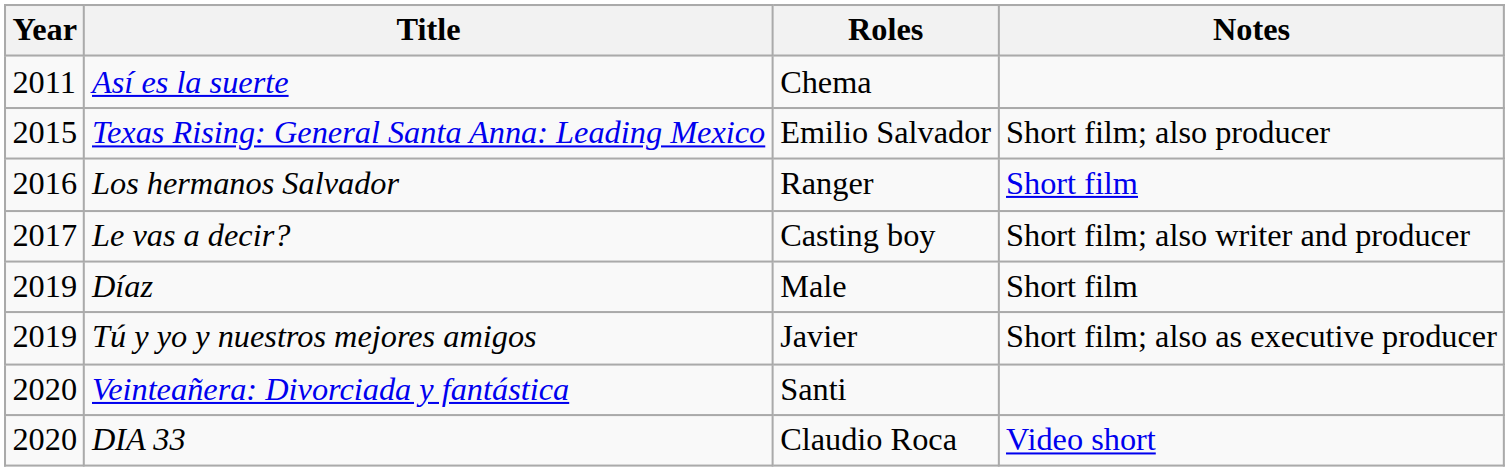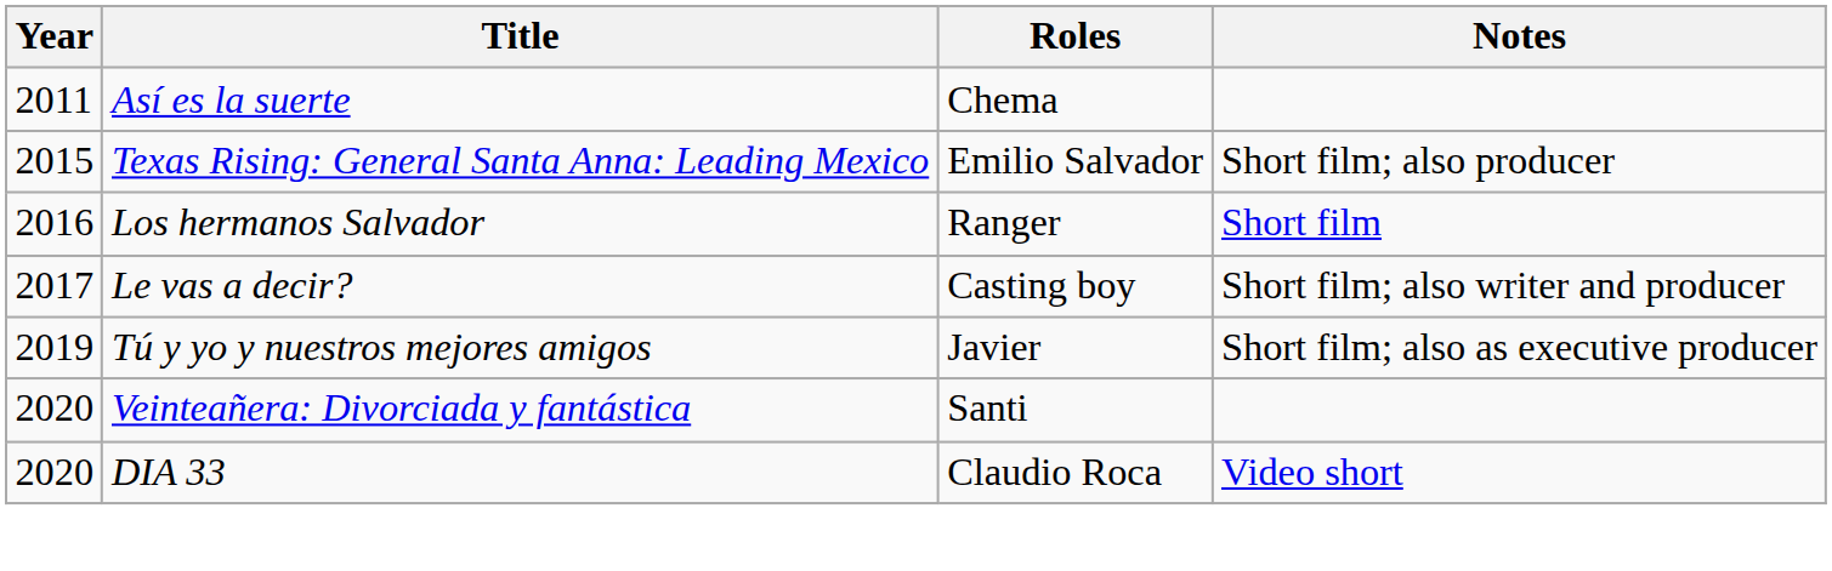- row: 2019 | Díaz | Male | Short film
